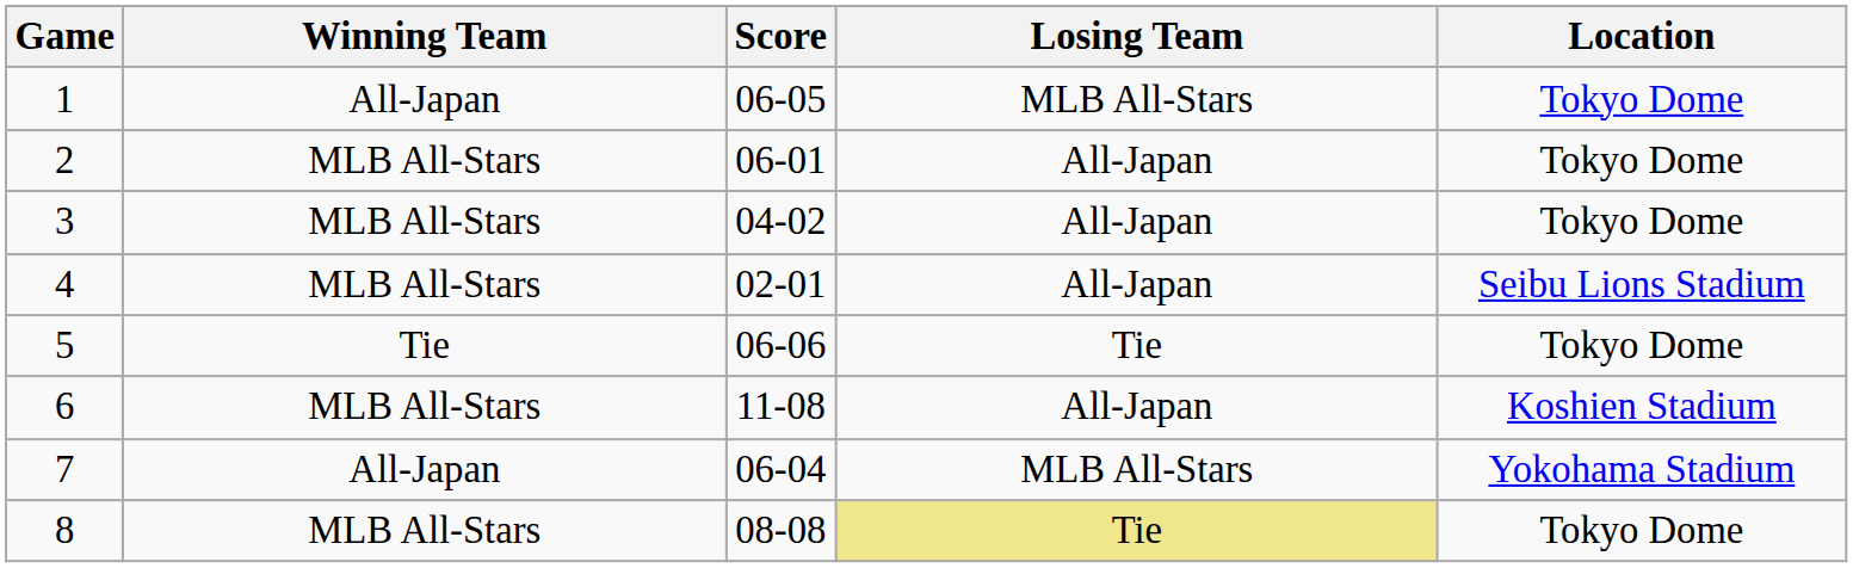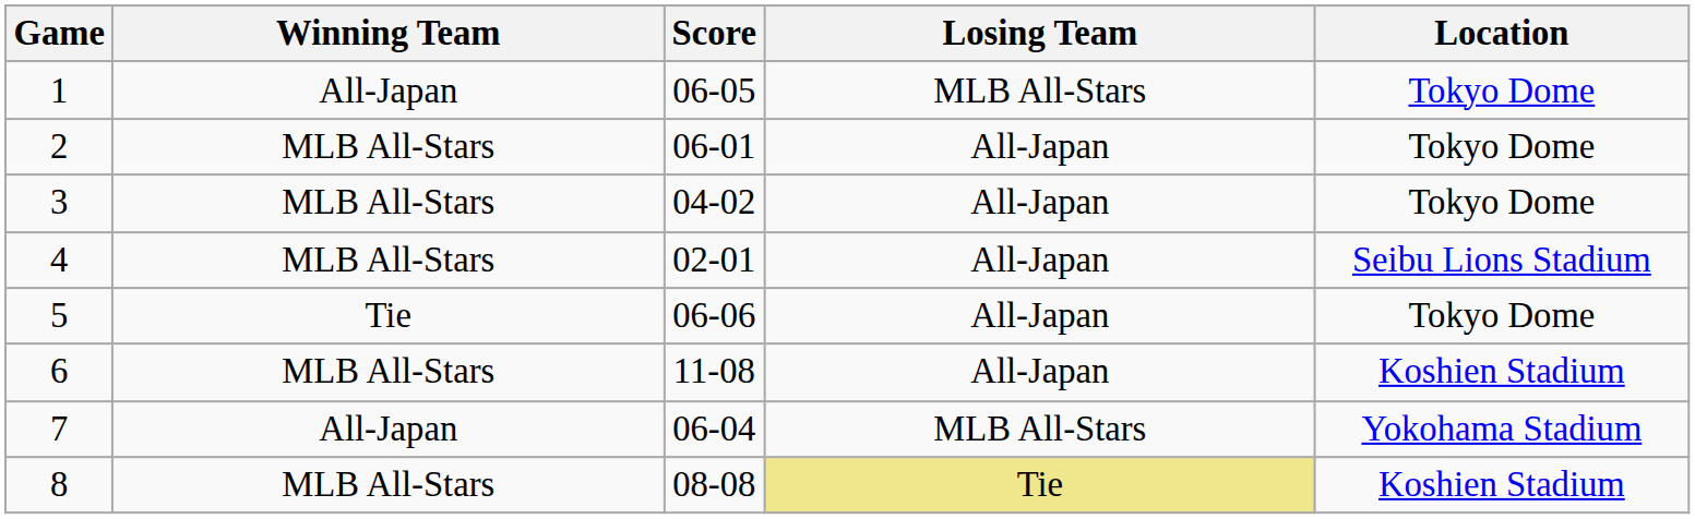5 | Losing Team: Tie -> All-Japan
8 | Location: Tokyo Dome -> Koshien Stadium
